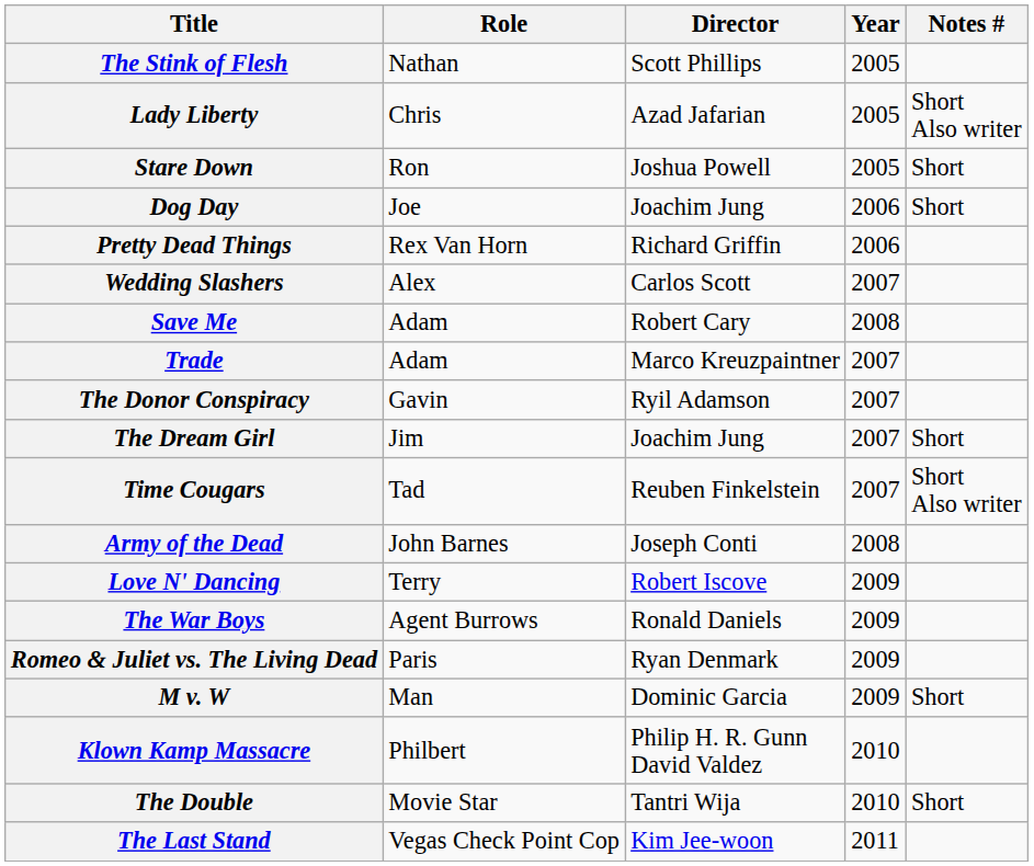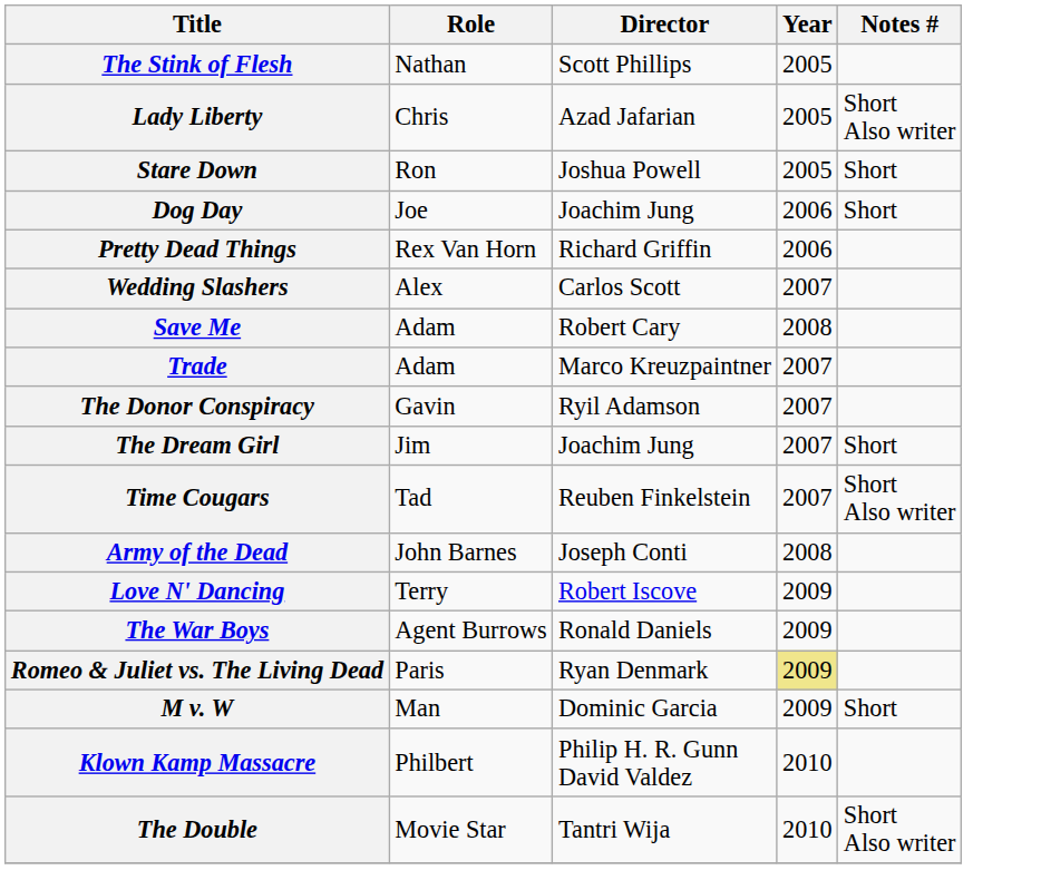Romeo & Juliet vs. The Living Dead | Year: no background -> khaki background
The Double | Notes #: Short -> Short Also writer
- row: The Last Stand | Vegas Check Point Cop | Kim Jee-woon | 2011
